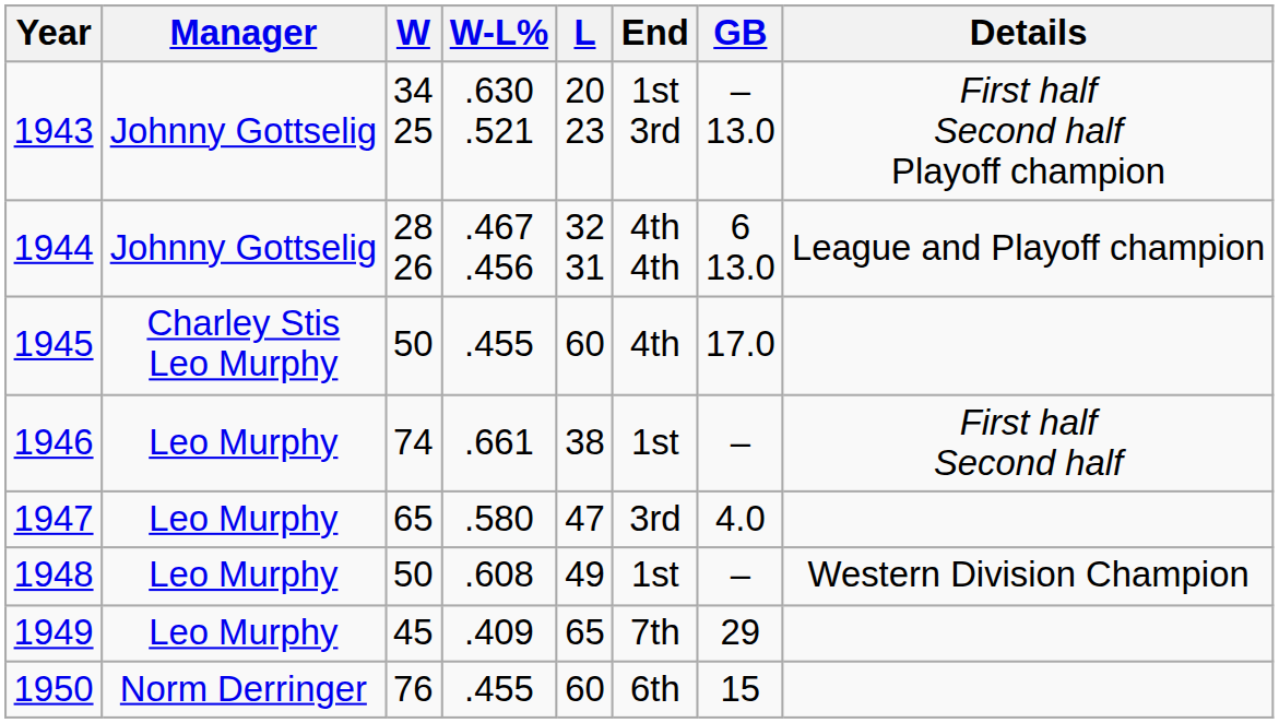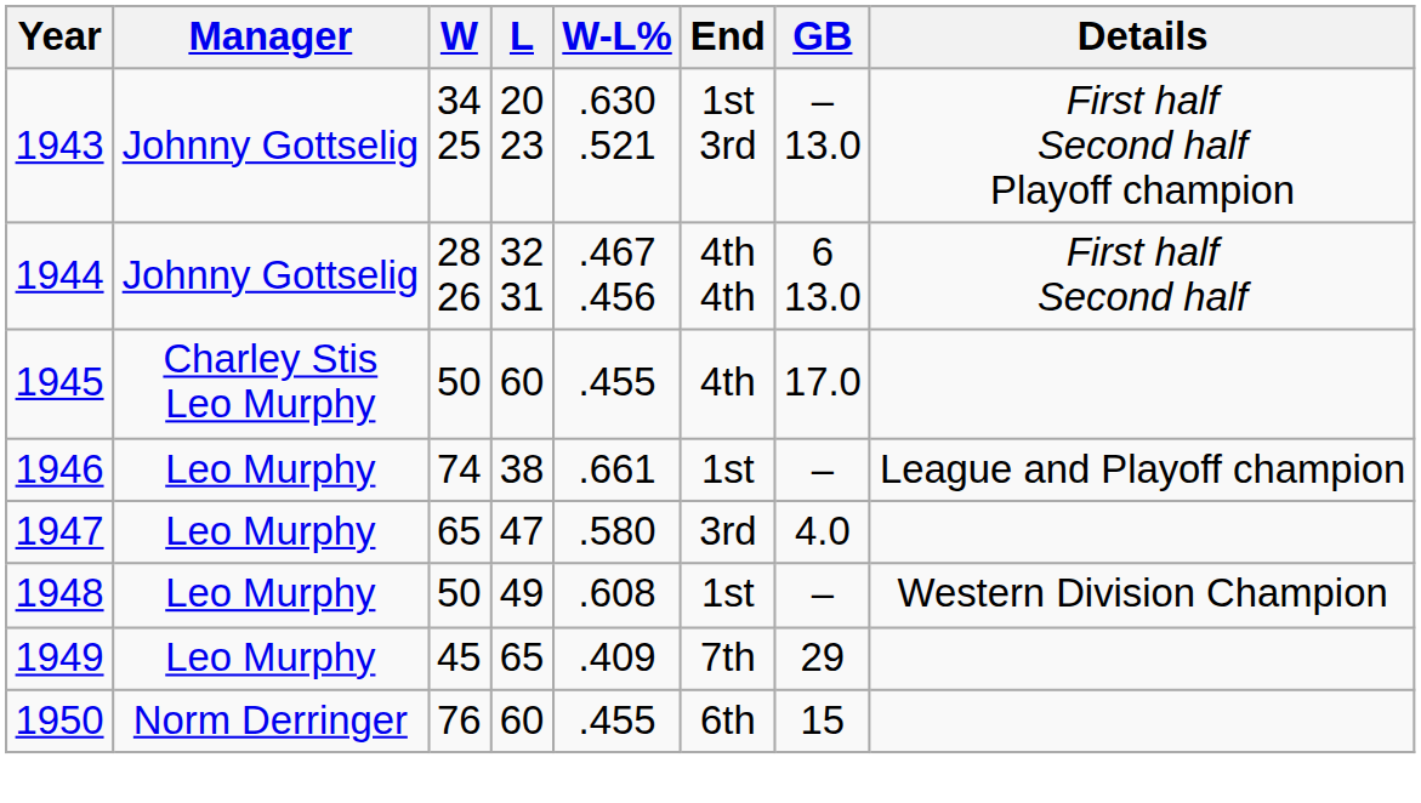columns swapped: L <-> W-L%
1944 | Details: League and Playoff champion -> First half Second half
1946 | Details: First half Second half -> League and Playoff champion
